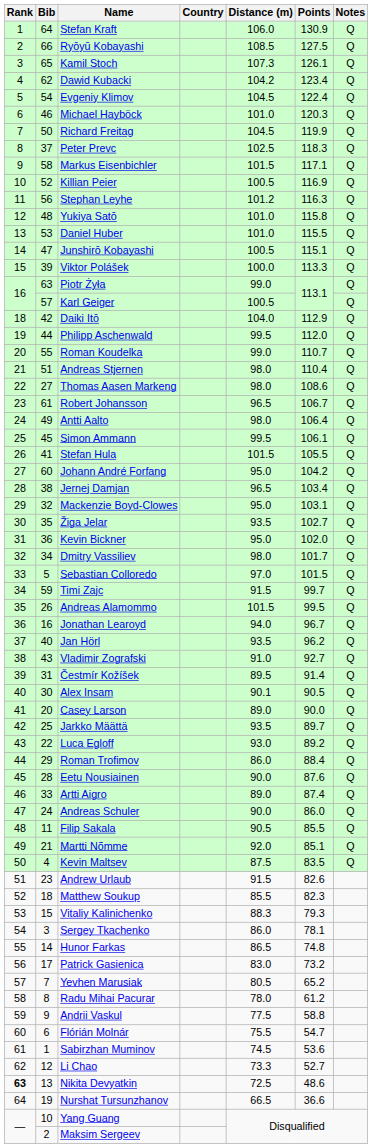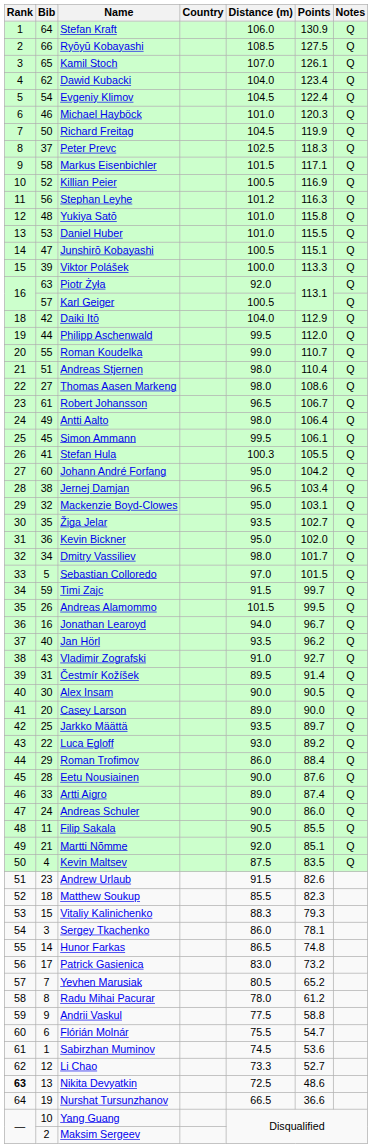Kamil Stoch | Distance (m): 107.3 -> 107.0
Dawid Kubacki | Distance (m): 104.2 -> 104.0
Piotr Żyła | Distance (m): 99.0 -> 92.0
Stefan Hula | Distance (m): 101.5 -> 100.3
Alex Insam | Distance (m): 90.1 -> 90.0
